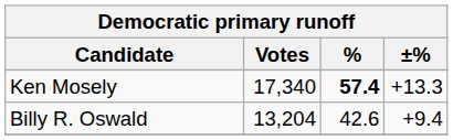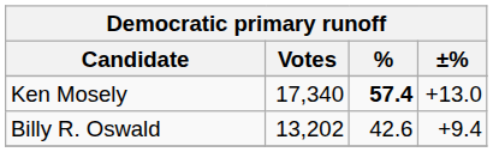Ken Mosely | ±%: +13.3 -> +13.0
Billy R. Oswald | Votes: 13,204 -> 13,202
